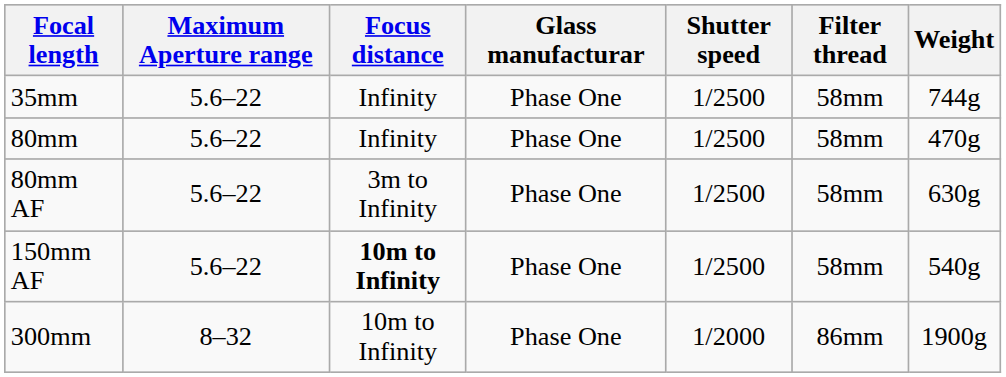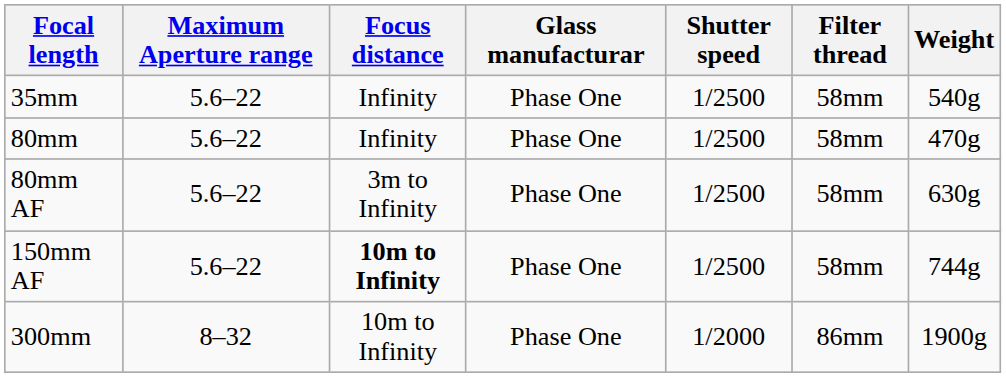35mm | Weight: 744g -> 540g
150mm AF | Weight: 540g -> 744g
